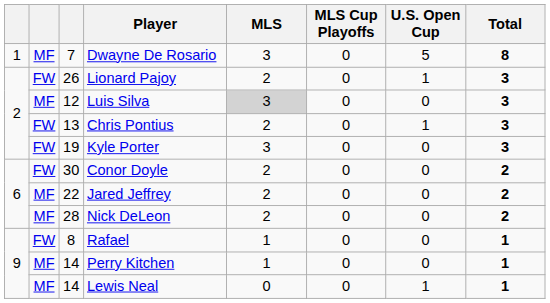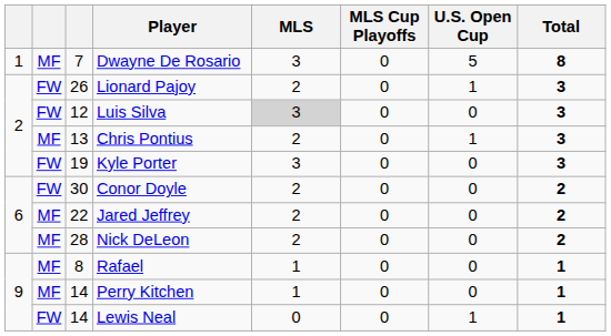Luis Silva | column 2: MF -> FW
Chris Pontius | column 2: FW -> MF
Rafael | column 2: FW -> MF
Lewis Neal | column 2: MF -> FW
